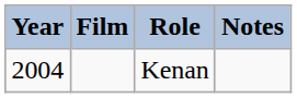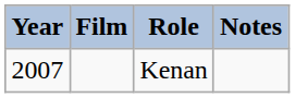Kenan | Year: 2004 -> 2007
